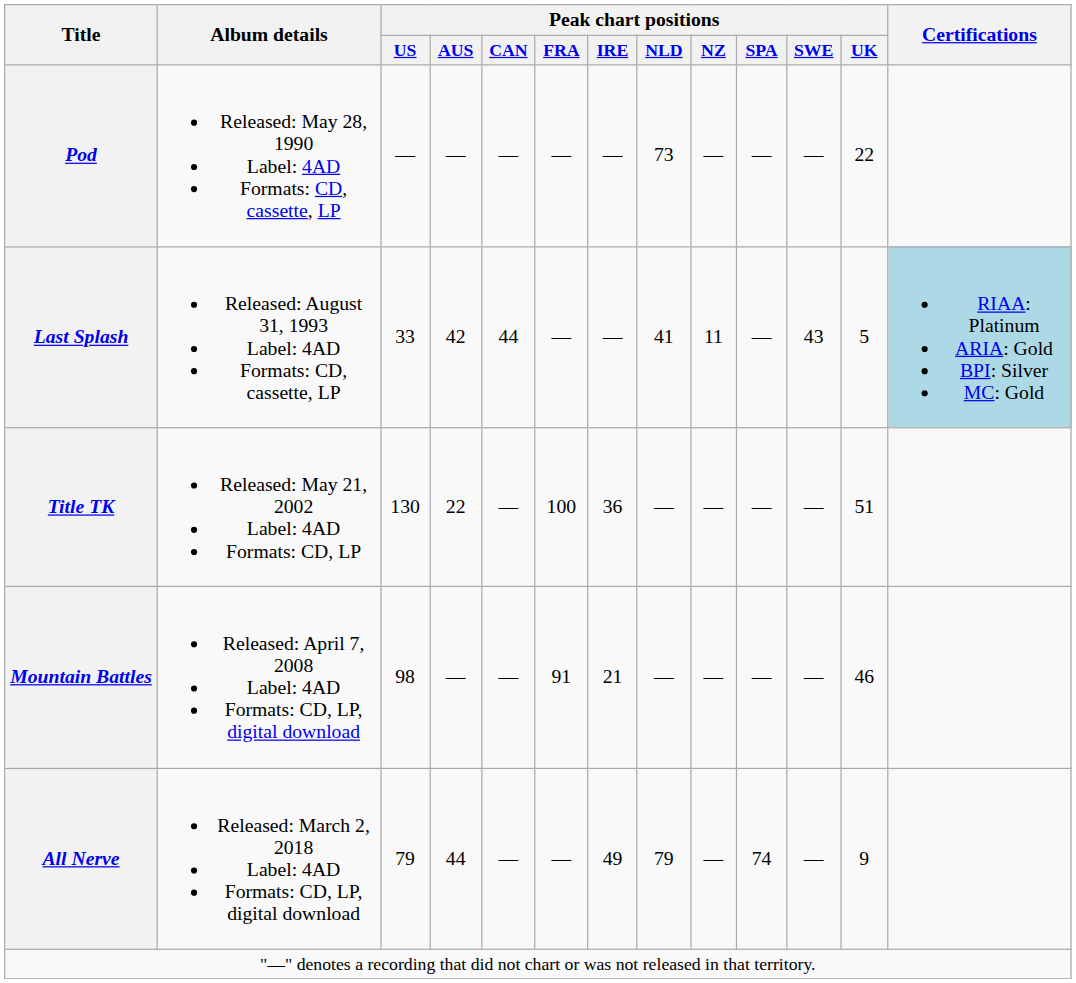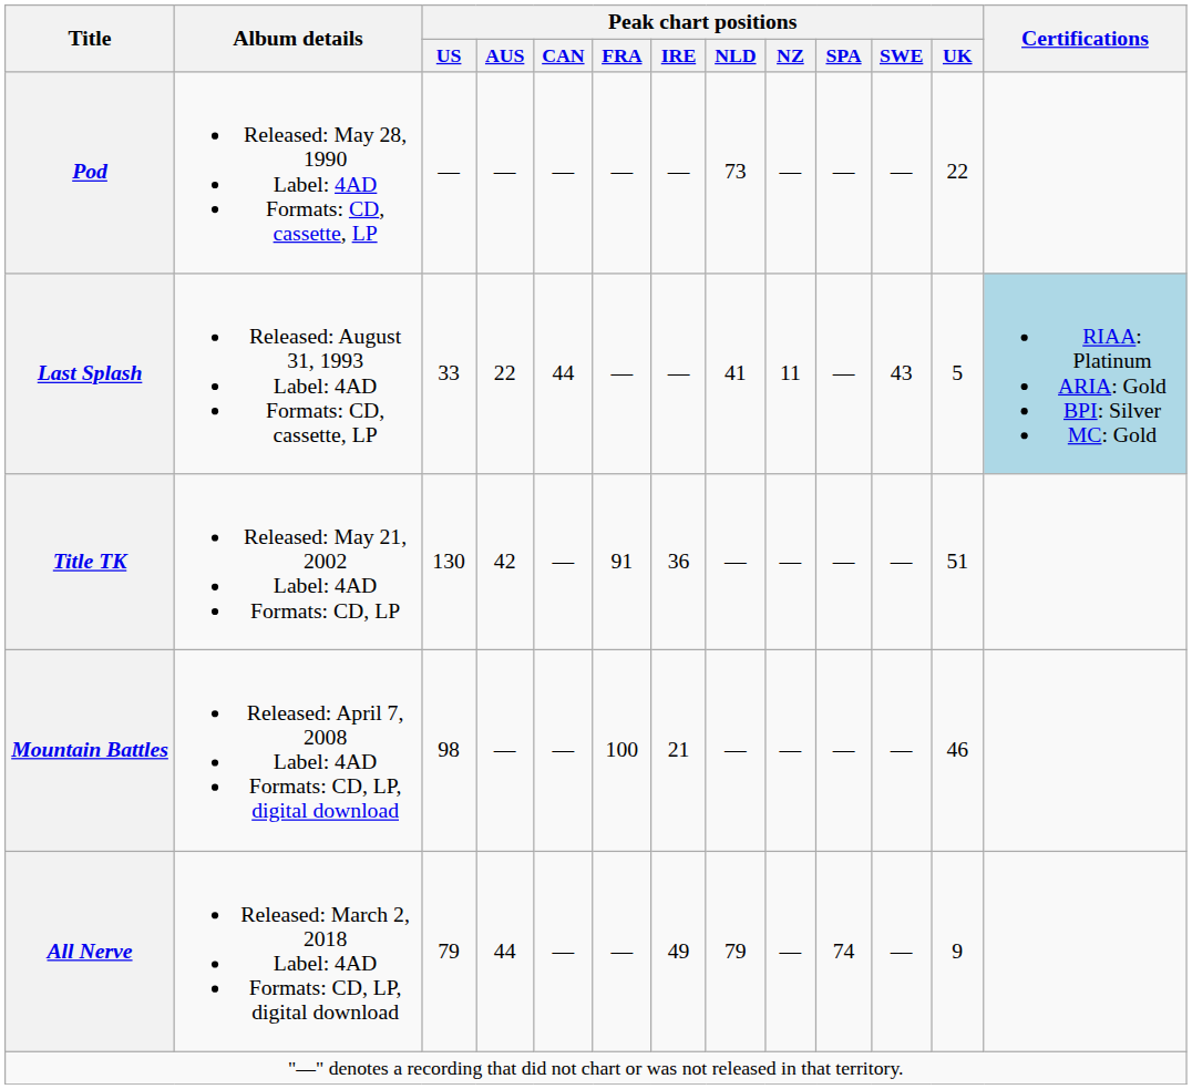Last Splash | Peak chart positions / AUS: 42 -> 22
Title TK | Peak chart positions / AUS: 22 -> 42
Title TK | Peak chart positions / FRA: 100 -> 91
Mountain Battles | Peak chart positions / FRA: 91 -> 100
